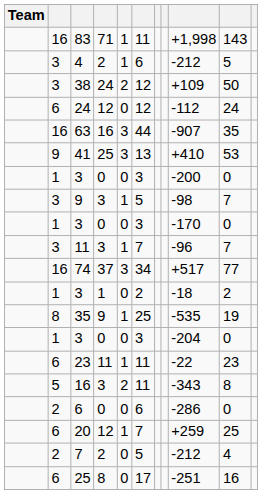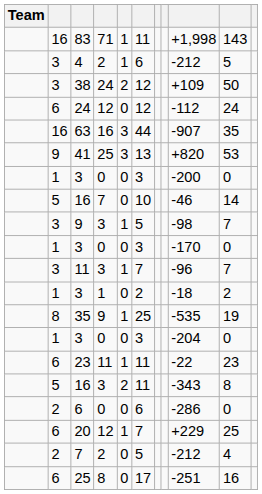41 | column 9: +410 -> +820
+ row: 5 | 16 | 7 | 0 | 10 | -46 | 14
- row: 16 | 74 | 37 | 3 | 34 | +517 | 77
20 | column 9: +259 -> +229
